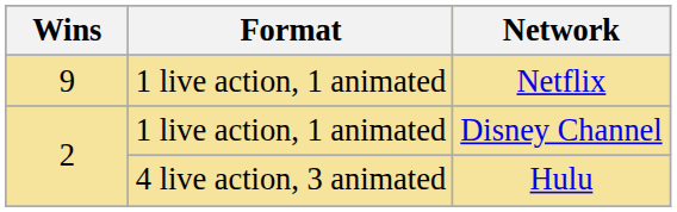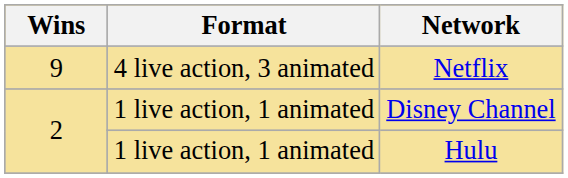Netflix | Format: 1 live action, 1 animated -> 4 live action, 3 animated
Hulu | Format: 4 live action, 3 animated -> 1 live action, 1 animated
